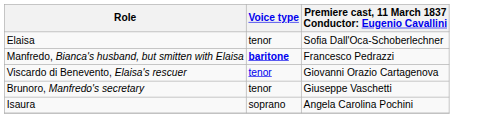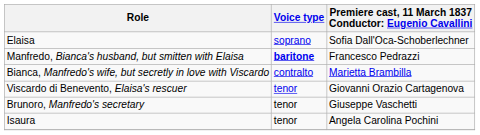Elaisa | Voice type: tenor -> soprano
+ row: Bianca, Manfredo's wife, but secretly in love with Viscardo | contralto | Marietta Brambilla
Isaura | Voice type: soprano -> tenor
